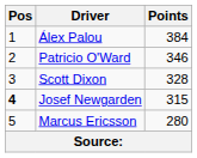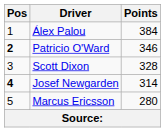Patricio O'Ward | Pos: normal -> bold
Josef Newgarden | Points: 315 -> 314
